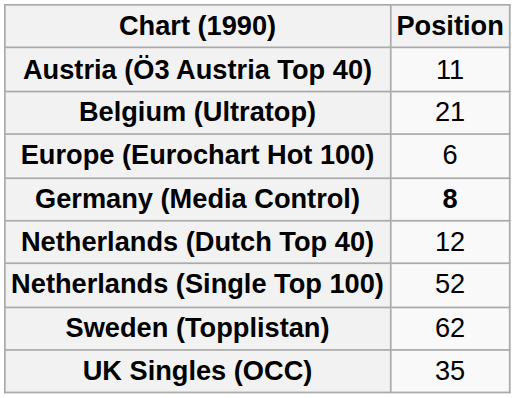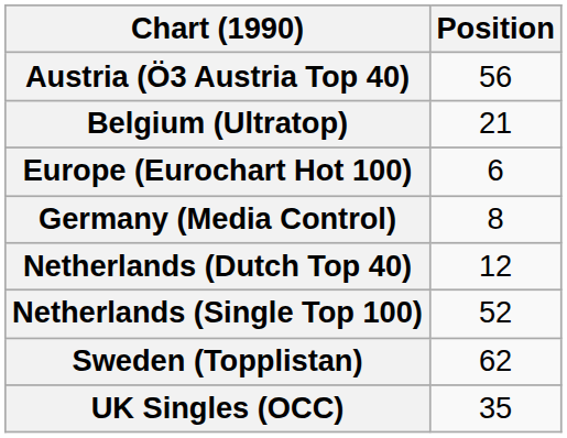Austria (Ö3 Austria Top 40) | Position: 11 -> 56
Germany (Media Control) | Position: bold -> normal
